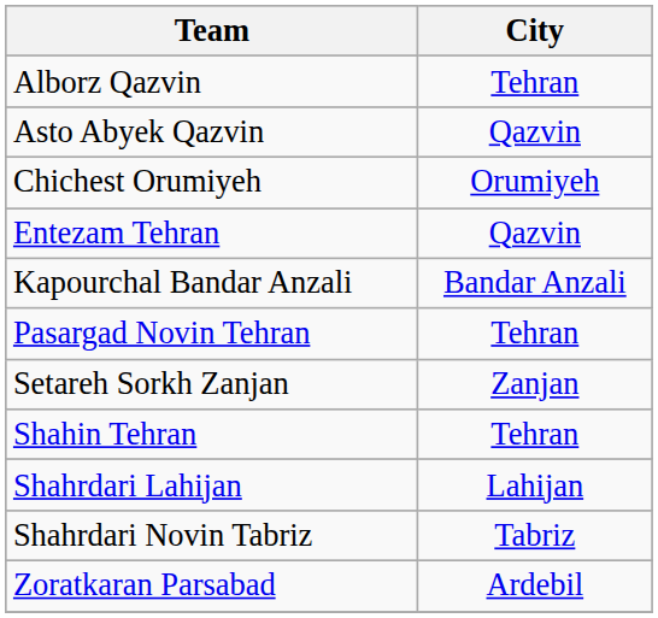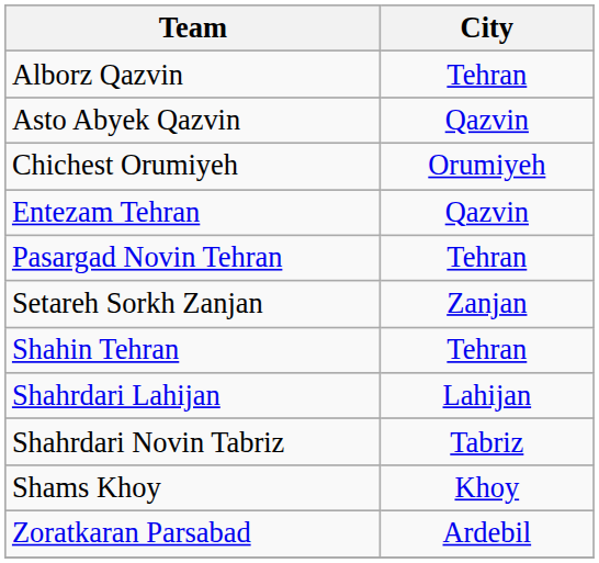- row: Kapourchal Bandar Anzali | Bandar Anzali
+ row: Shams Khoy | Khoy
